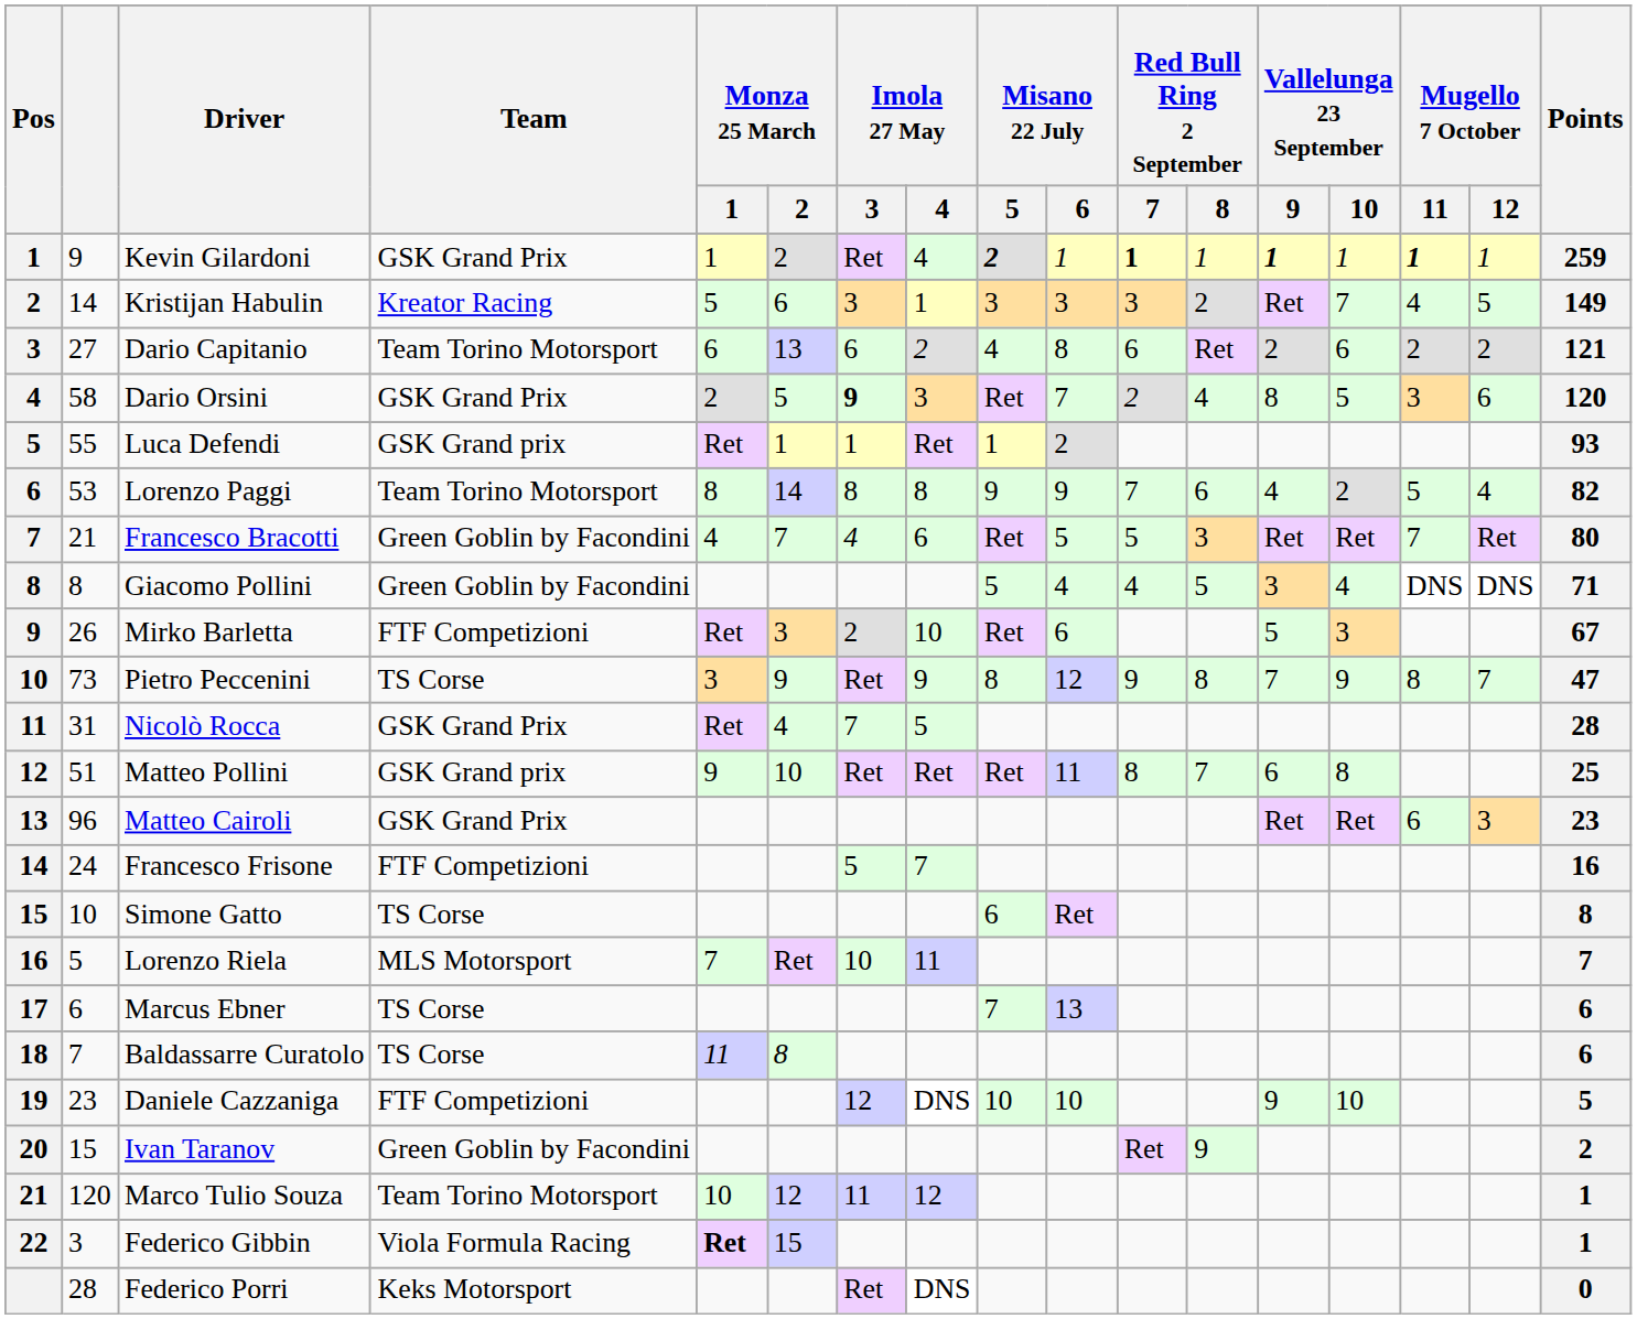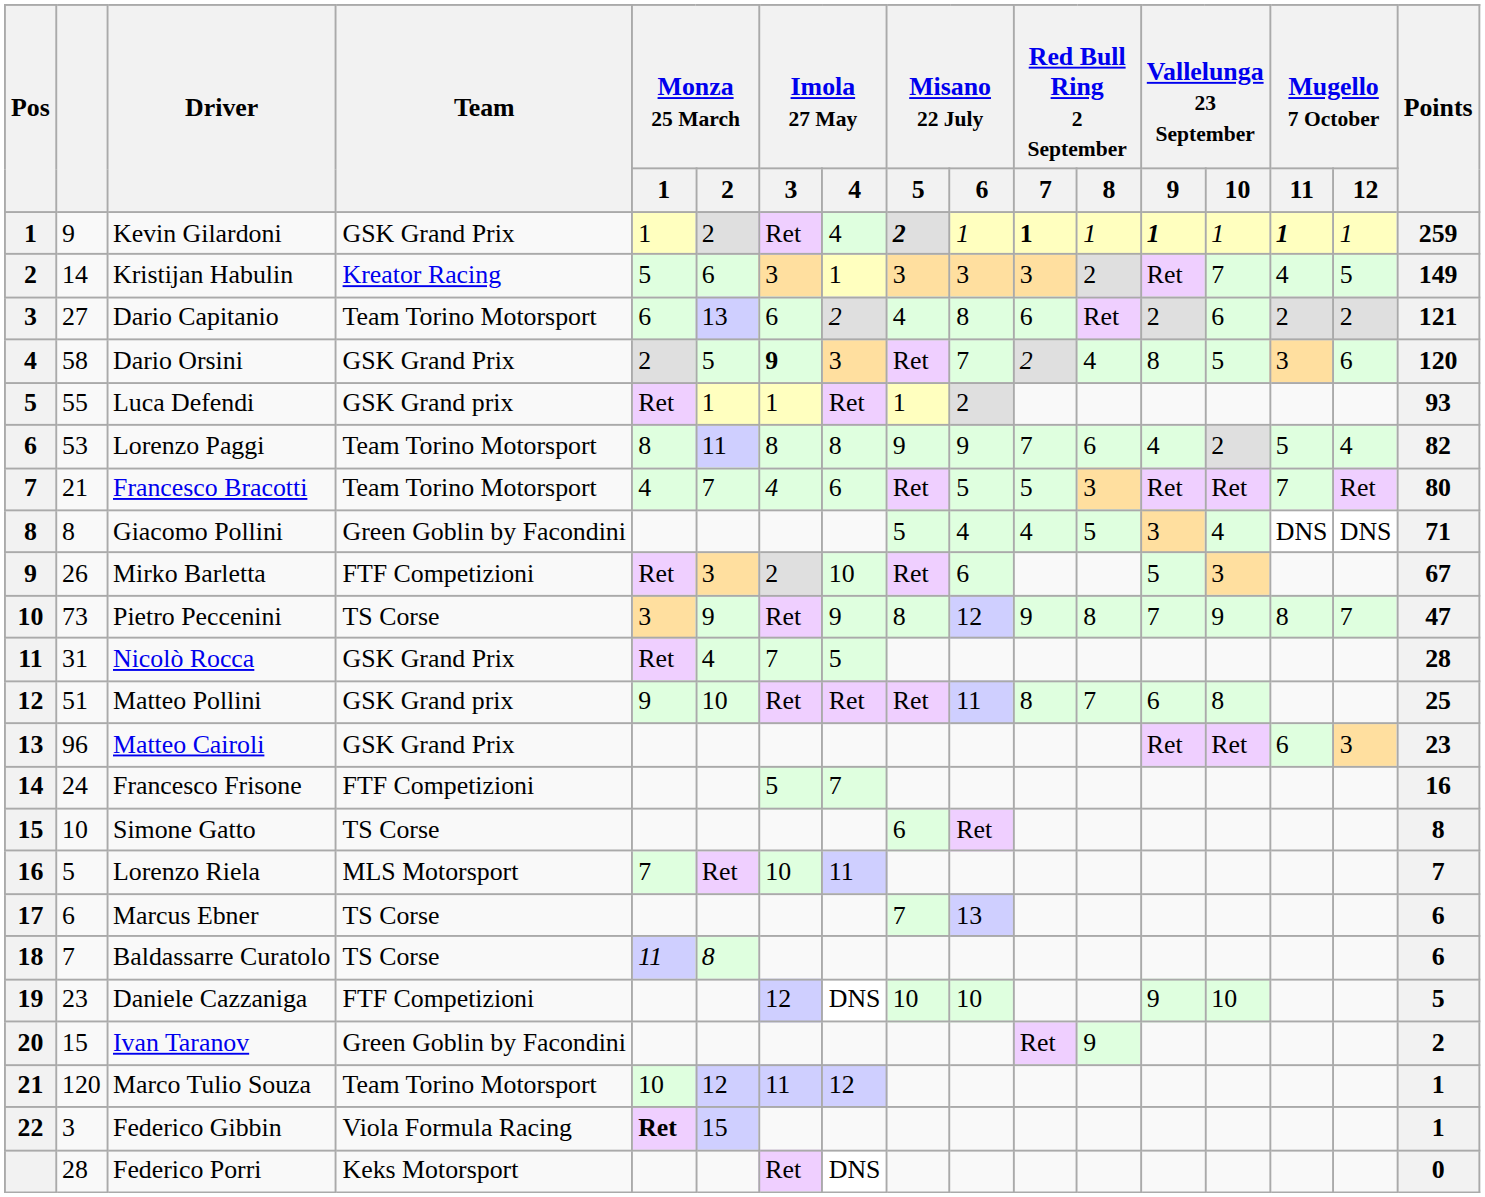Lorenzo Paggi | Monza 25 March / 2: 14 -> 11
Francesco Bracotti | Team: Green Goblin by Facondini -> Team Torino Motorsport
